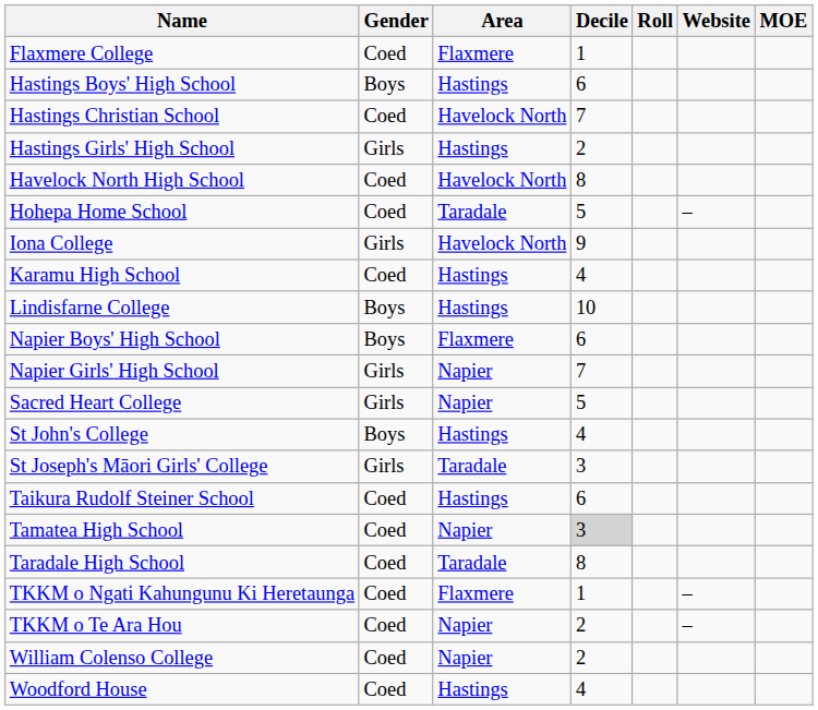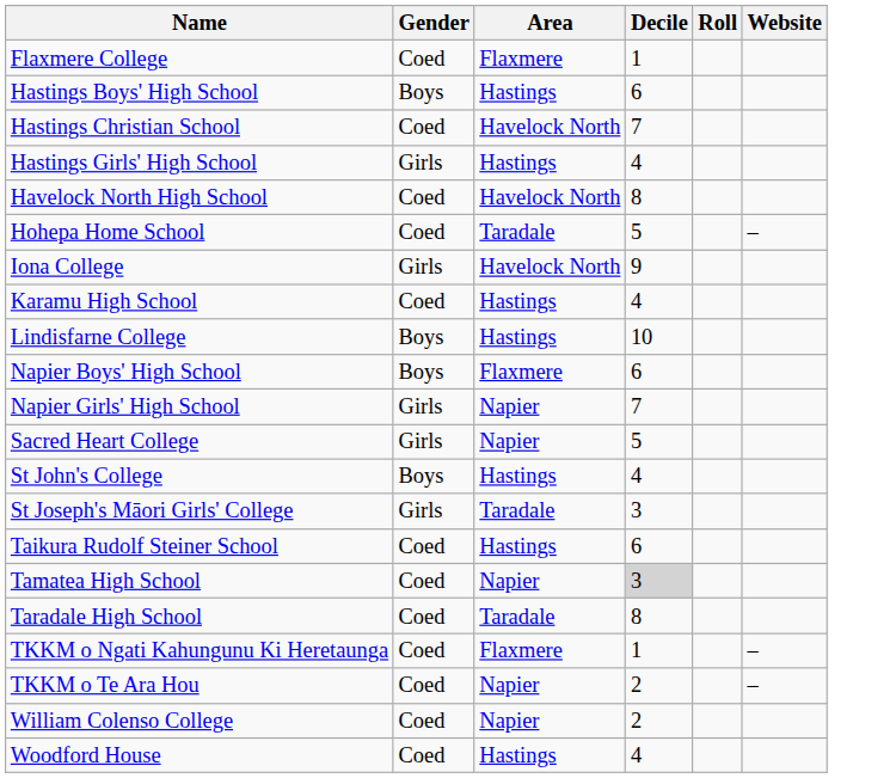- column: MOE
Hastings Girls' High School | Decile: 2 -> 4
